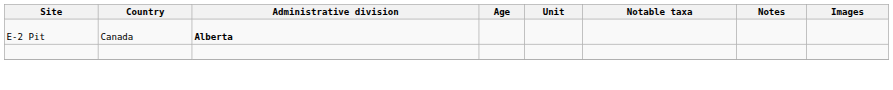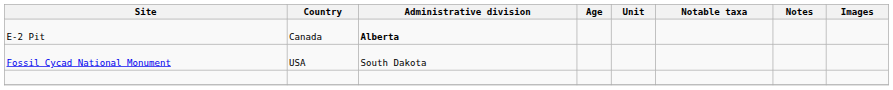+ row: Fossil Cycad National Monument | USA | South Dakota
